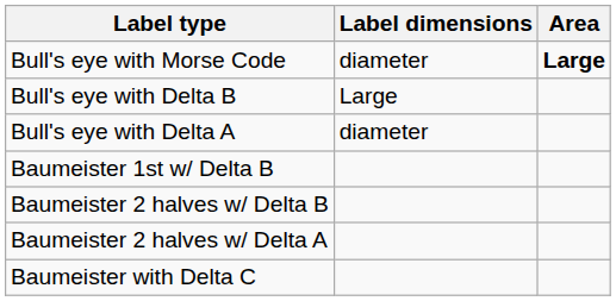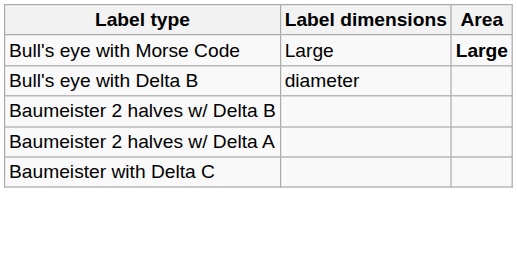Bull's eye with Morse Code | Label dimensions: diameter -> Large
Bull's eye with Delta B | Label dimensions: Large -> diameter
- row: Bull's eye with Delta A | diameter
- row: Baumeister 1st w/ Delta B
